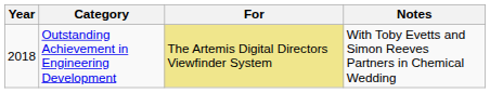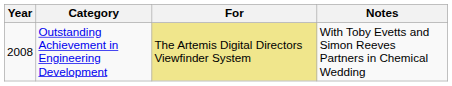Outstanding Achievement in Engineering Development | Year: 2018 -> 2008
